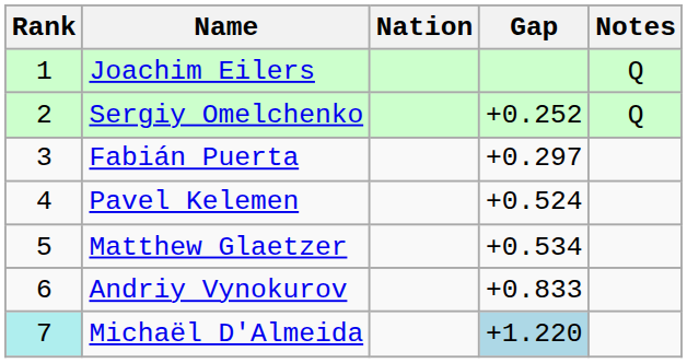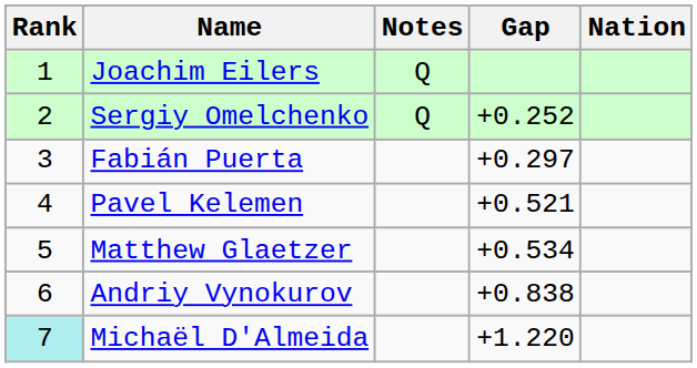columns swapped: Nation <-> Notes
Pavel Kelemen | Gap: +0.524 -> +0.521
Andriy Vynokurov | Gap: +0.833 -> +0.838
Michaël D'Almeida | Gap: lightblue background -> no background
